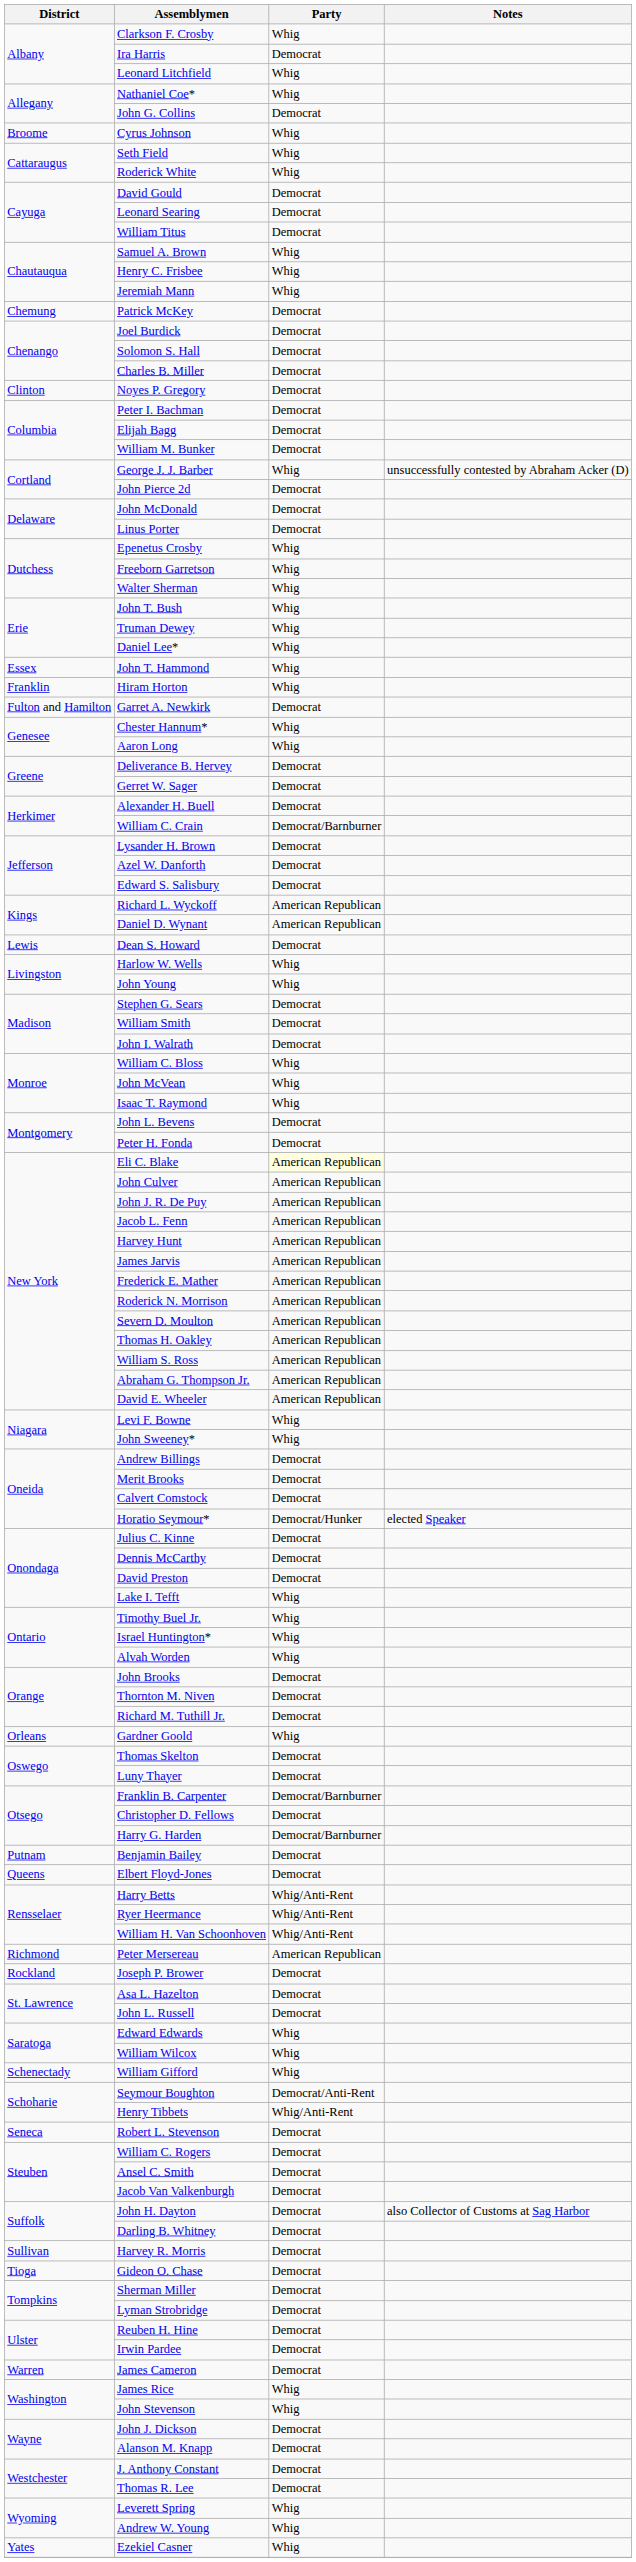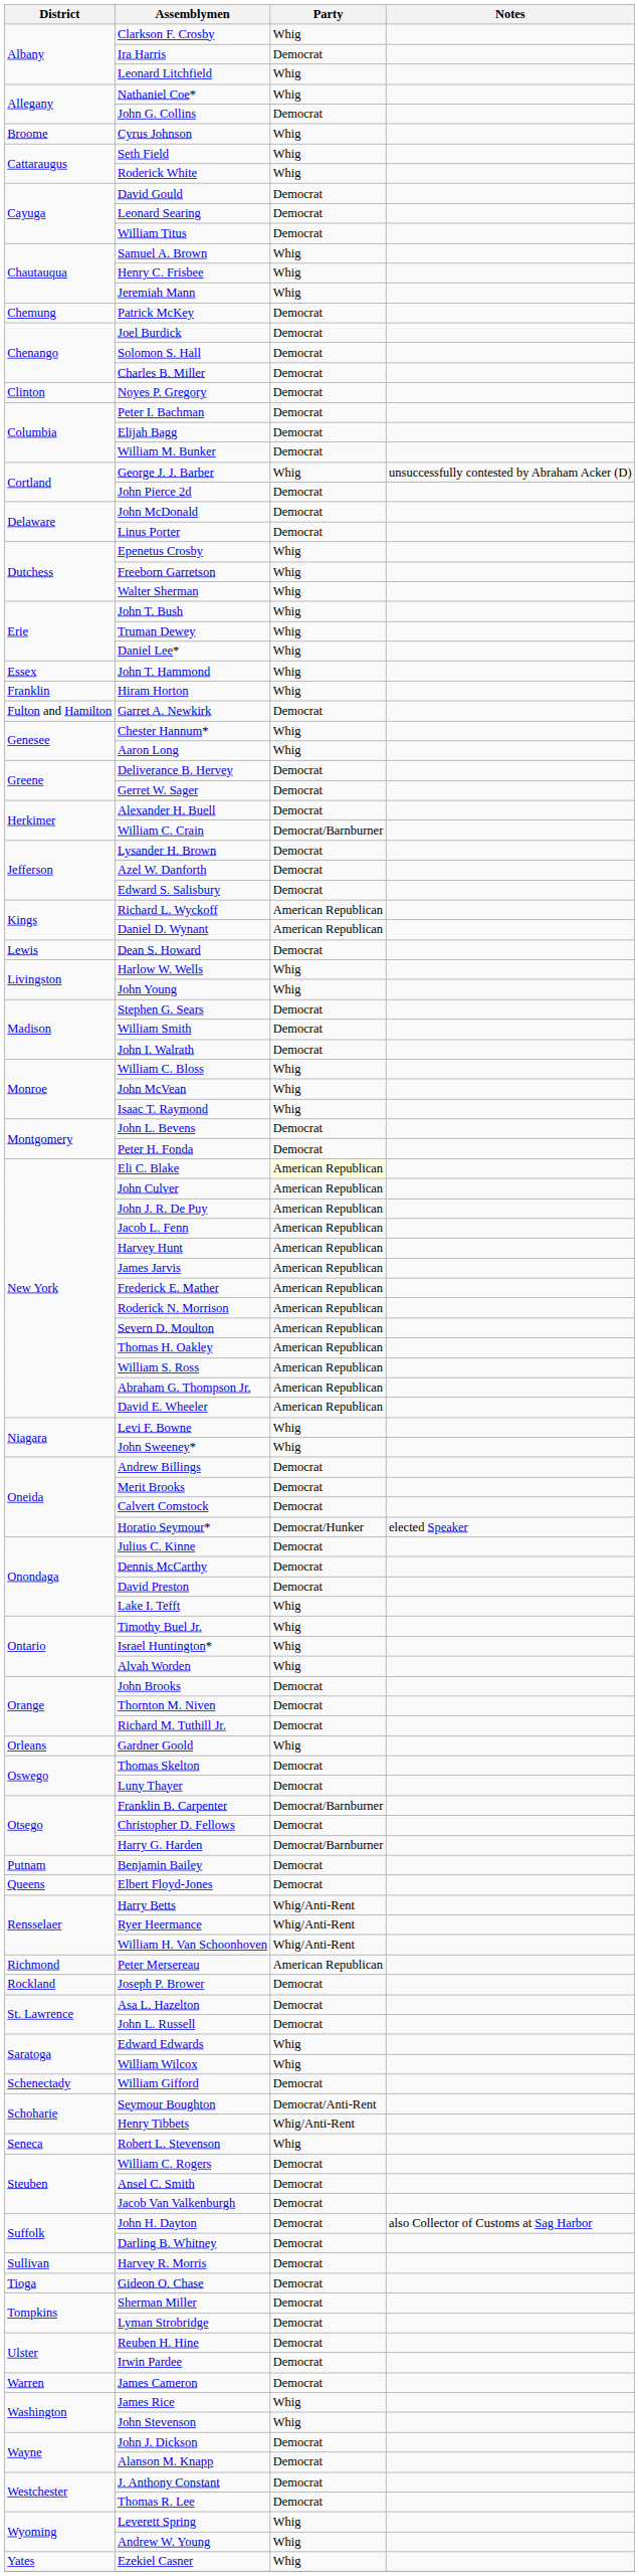William Gifford | Party: Whig -> Democrat
Robert L. Stevenson | Party: Democrat -> Whig
